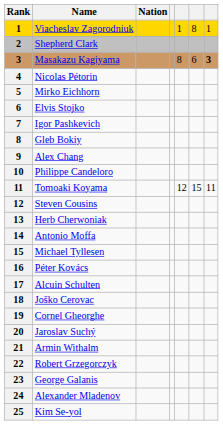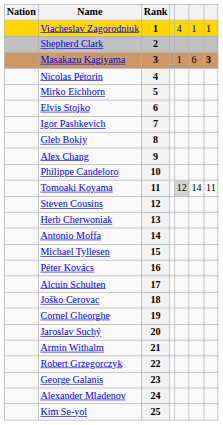columns swapped: Rank <-> Nation
Viacheslav Zagorodniuk | column 5: 1 -> 4
Viacheslav Zagorodniuk | column 6: 8 -> 1
Masakazu Kagiyama | column 5: 8 -> 1
Tomoaki Koyama | column 5: no background -> lightgrey background
Tomoaki Koyama | column 6: 15 -> 14
